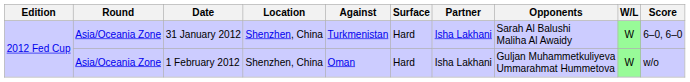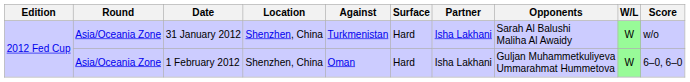31 January 2012 | Score: 6–0, 6–0 -> w/o
1 February 2012 | Score: w/o -> 6–0, 6–0
